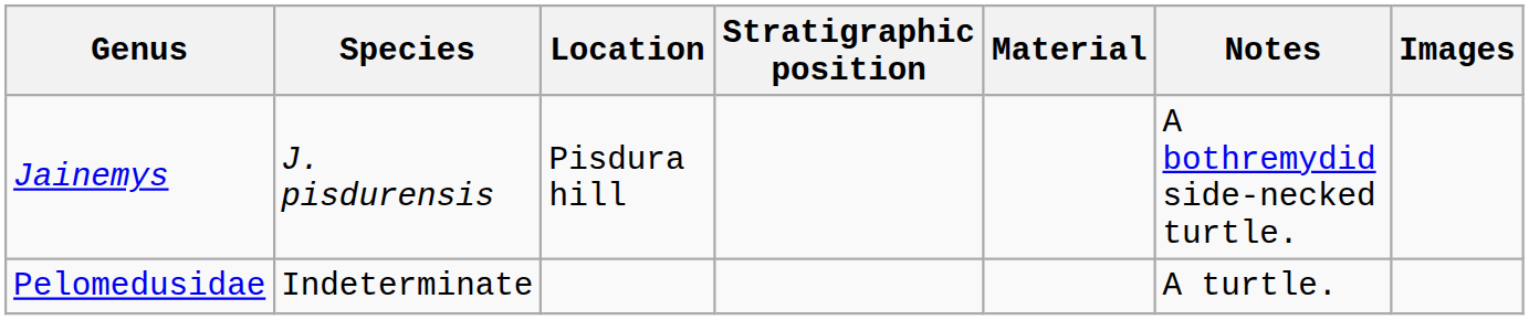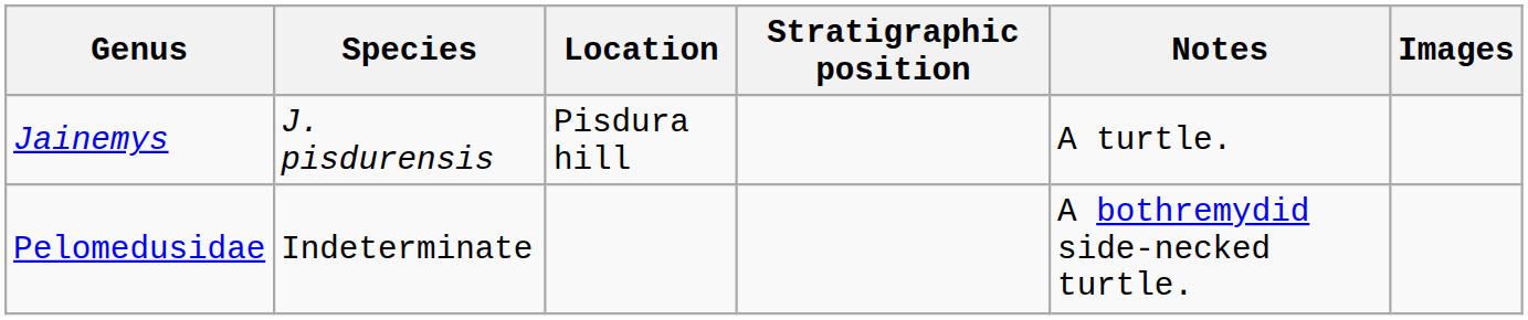- column: Material
Jainemys | Notes: A bothremydid side-necked turtle. -> A turtle.
Pelomedusidae | Notes: A turtle. -> A bothremydid side-necked turtle.
